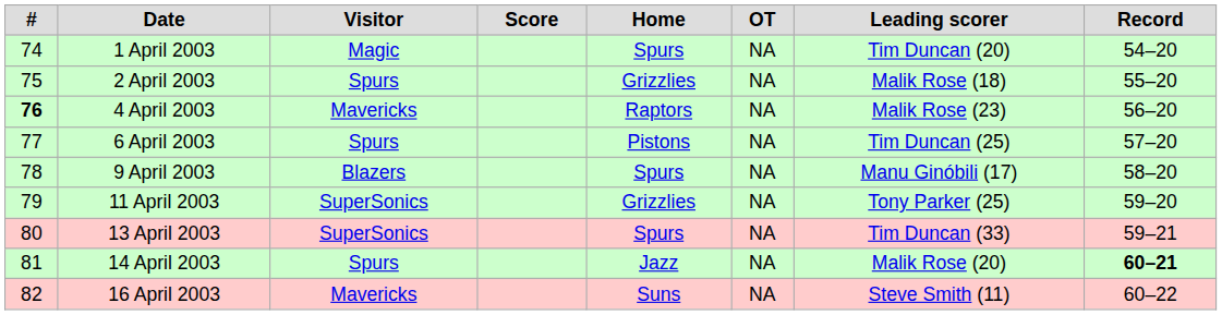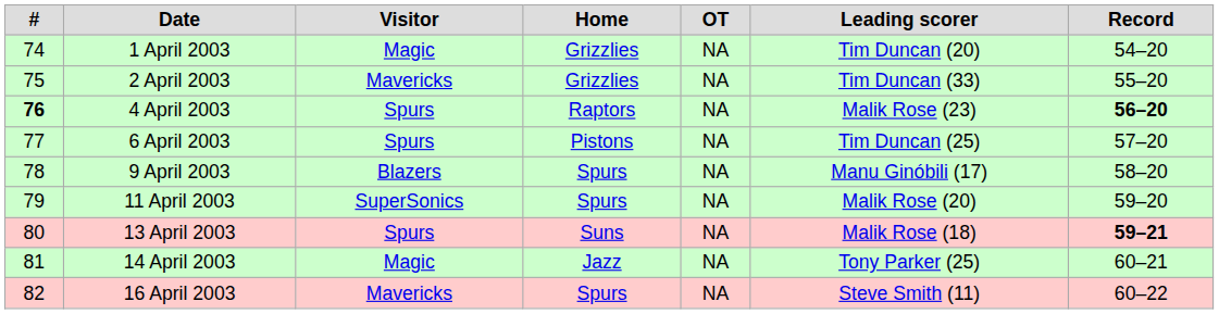- column: Score
1 April 2003 | Home: Spurs -> Grizzlies
2 April 2003 | Visitor: Spurs -> Mavericks
2 April 2003 | Leading scorer: Malik Rose (18) -> Tim Duncan (33)
4 April 2003 | Visitor: Mavericks -> Spurs
4 April 2003 | Record: normal -> bold
11 April 2003 | Home: Grizzlies -> Spurs
11 April 2003 | Leading scorer: Tony Parker (25) -> Malik Rose (20)
13 April 2003 | Visitor: SuperSonics -> Spurs
13 April 2003 | Home: Spurs -> Suns
13 April 2003 | Leading scorer: Tim Duncan (33) -> Malik Rose (18)
13 April 2003 | Record: normal -> bold
14 April 2003 | Visitor: Spurs -> Magic
14 April 2003 | Leading scorer: Malik Rose (20) -> Tony Parker (25)
14 April 2003 | Record: bold -> normal
16 April 2003 | Home: Suns -> Spurs
